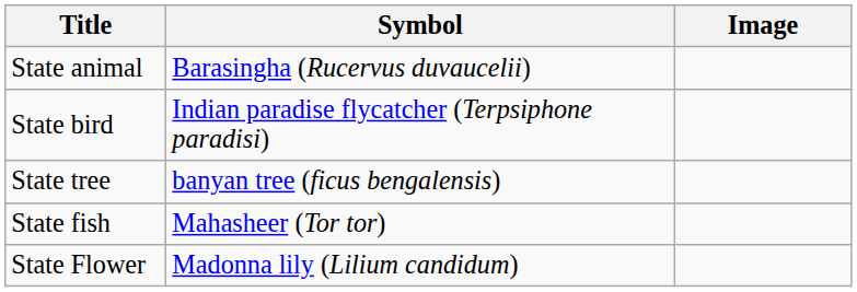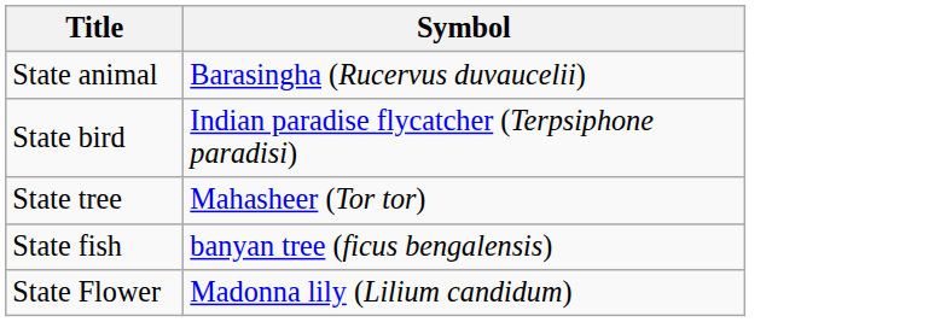- column: Image
State tree | Symbol: banyan tree (ficus bengalensis) -> Mahasheer (Tor tor)
State fish | Symbol: Mahasheer (Tor tor) -> banyan tree (ficus bengalensis)
